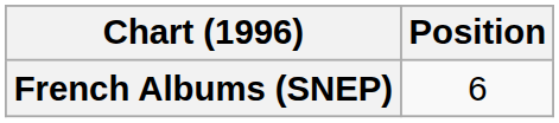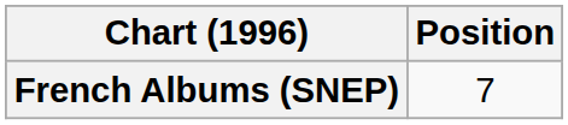French Albums (SNEP) | Position: 6 -> 7
